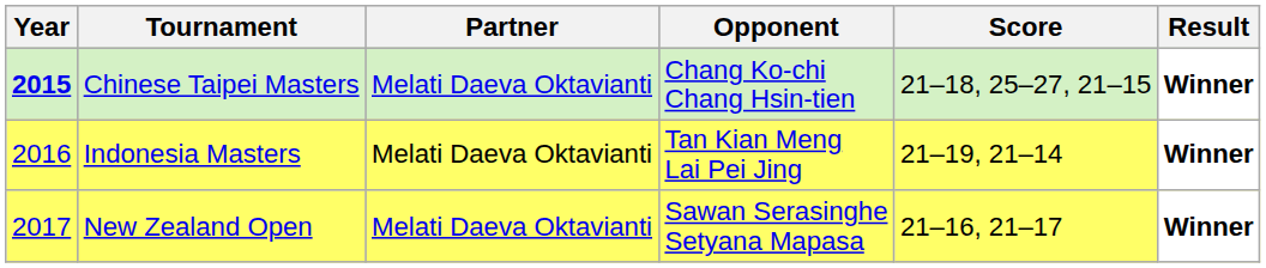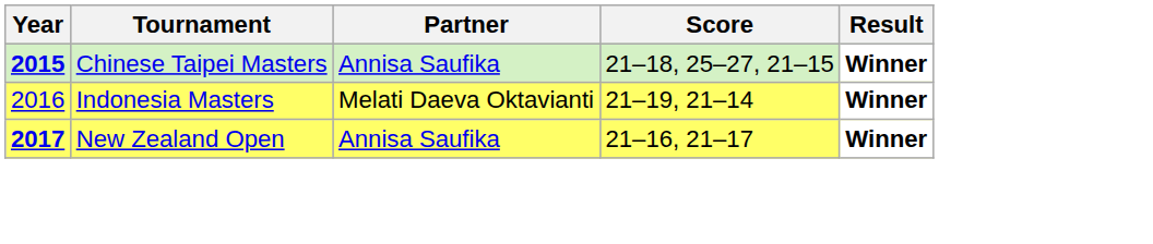- column: Opponent | Chang Ko-chi Chang Hsin-tien | Tan Kian Meng Lai Pei Jing | Sawan Serasinghe Setyana Mapasa
Chinese Taipei Masters | Partner: Melati Daeva Oktavianti -> Annisa Saufika
New Zealand Open | Year: normal -> bold
New Zealand Open | Partner: Melati Daeva Oktavianti -> Annisa Saufika
